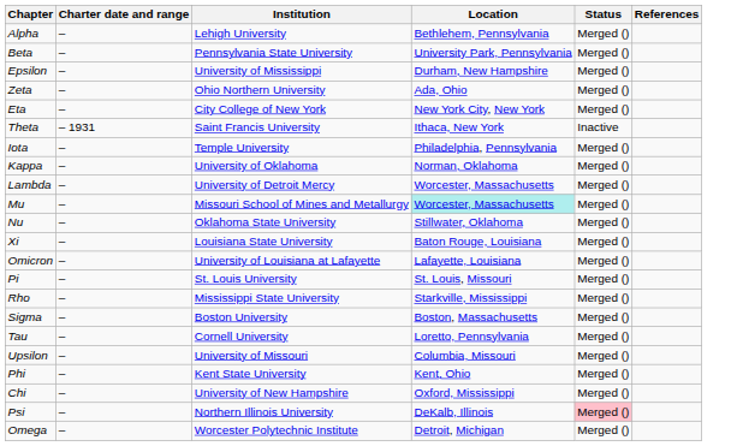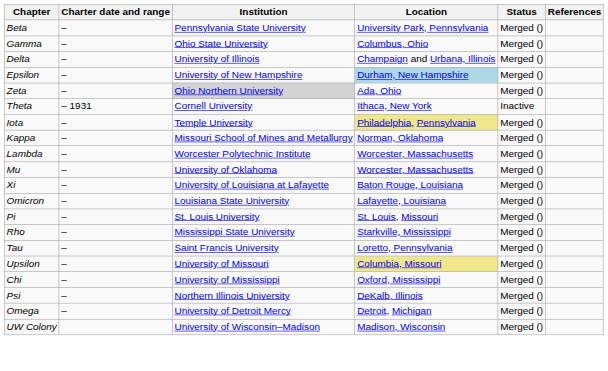- row: Alpha | – | Lehigh University | Bethlehem, Pennsylvania | Merged ()
+ row: Gamma | – | Ohio State University | Columbus, Ohio | Merged ()
+ row: Delta | – | University of Illinois | Champaign and Urbana, Illinois | Merged ()
Epsilon | Institution: University of Mississippi -> University of New Hampshire
Epsilon | Location: no background -> lightblue background
Zeta | Institution: no background -> lightgrey background
- row: Eta | – | City College of New York | New York City, New York | Merged ()
Theta | Institution: Saint Francis University -> Cornell University
Iota | Location: no background -> khaki background
Kappa | Institution: University of Oklahoma -> Missouri School of Mines and Metallurgy
Lambda | Institution: University of Detroit Mercy -> Worcester Polytechnic Institute
Mu | Institution: Missouri School of Mines and Metallurgy -> University of Oklahoma
Mu | Location: paleturquoise background -> no background
- row: Nu | – | Oklahoma State University | Stillwater, Oklahoma | Merged ()
Xi | Institution: Louisiana State University -> University of Louisiana at Lafayette
Omicron | Institution: University of Louisiana at Lafayette -> Louisiana State University
- row: Sigma | – | Boston University | Boston, Massachusetts | Merged ()
Tau | Institution: Cornell University -> Saint Francis University
Upsilon | Location: no background -> khaki background
- row: Phi | – | Kent State University | Kent, Ohio | Merged ()
Chi | Institution: University of New Hampshire -> University of Mississippi
Psi | Status: pink background -> no background
Omega | Institution: Worcester Polytechnic Institute -> University of Detroit Mercy
+ row: UW Colony | University of Wisconsin–Madison | Madison, Wisconsin | Merged ()
